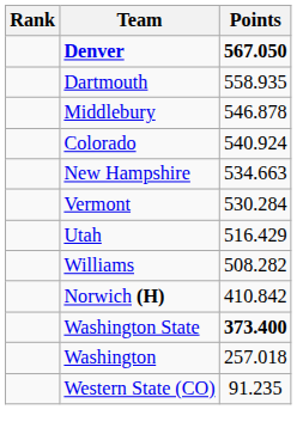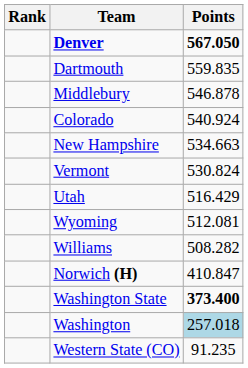Dartmouth | Points: 558.935 -> 559.835
Vermont | Points: 530.284 -> 530.824
+ row: Wyoming | 512.081
Norwich (H) | Points: 410.842 -> 410.847
Washington | Points: no background -> lightblue background
